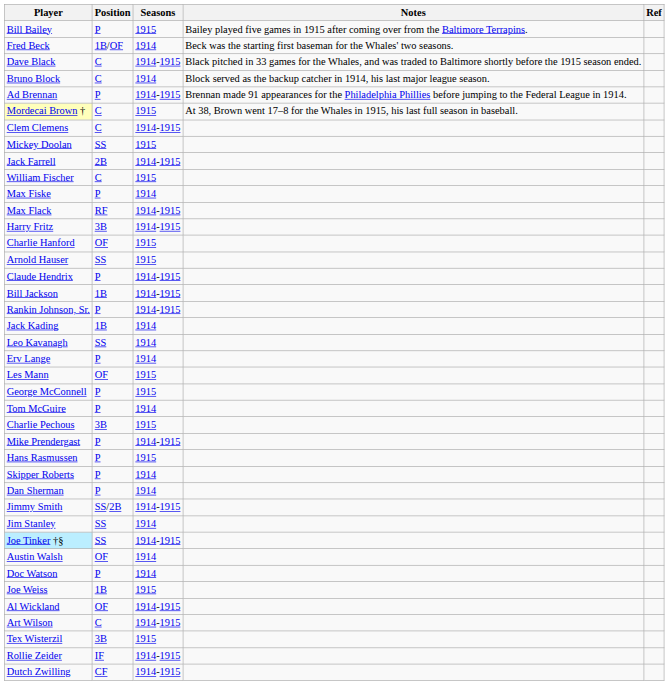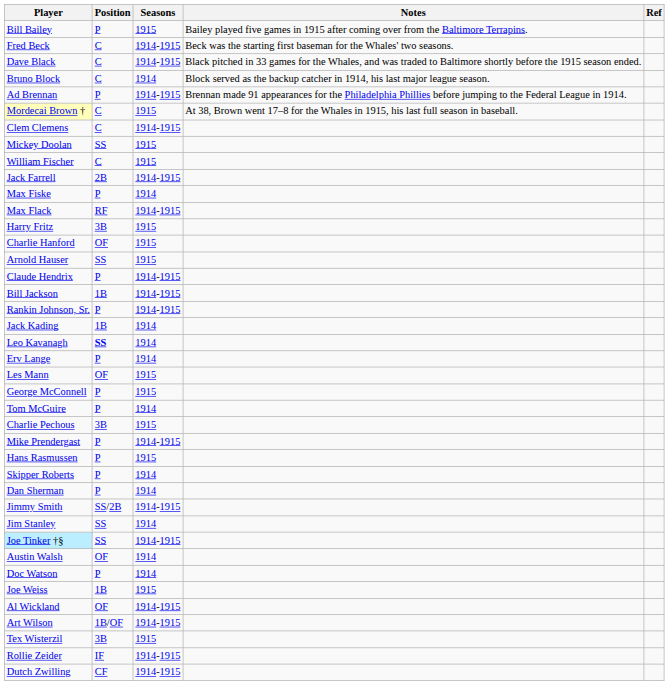Fred Beck | Position: 1B/OF -> C
Fred Beck | Seasons: 1914 -> 1914-1915
rows swapped: Jack Farrell <-> William Fischer
Harry Fritz | Seasons: 1914-1915 -> 1915
Leo Kavanagh | Position: normal -> bold
Art Wilson | Position: C -> 1B/OF
